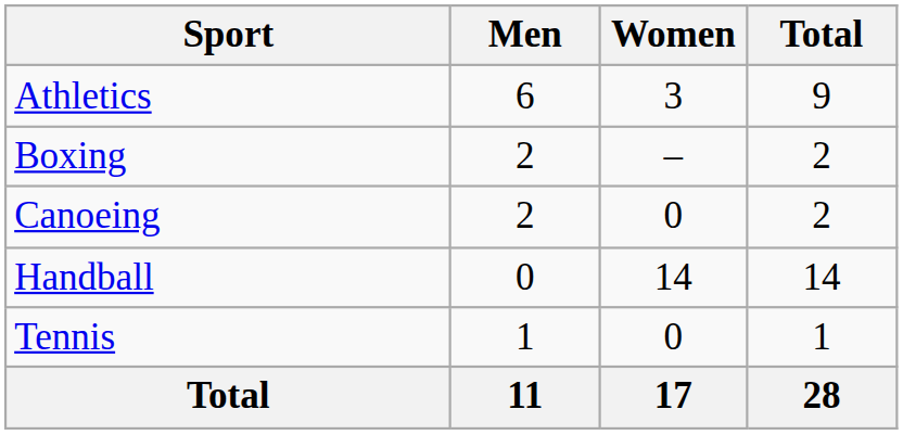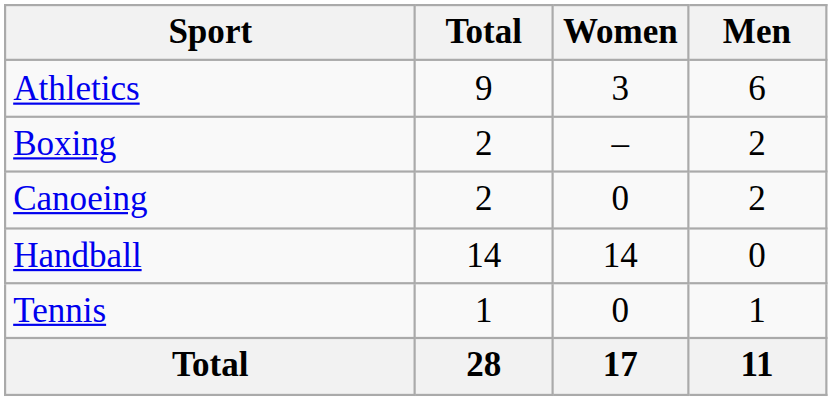columns swapped: Men <-> Total
